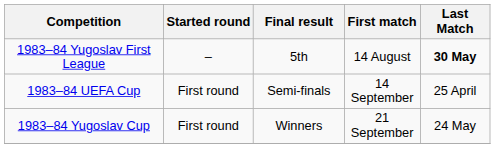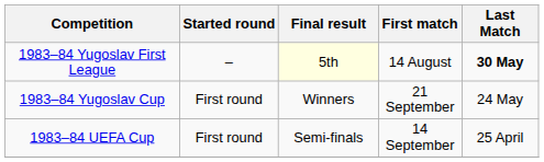1983–84 Yugoslav First League | Final result: no background -> lightyellow background
rows swapped: 1983–84 Yugoslav Cup <-> 1983–84 UEFA Cup
